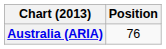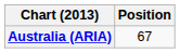Australia (ARIA) | Position: 76 -> 67
